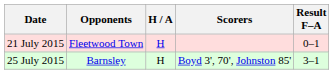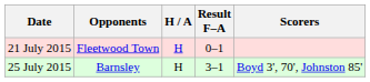columns swapped: Result F–A <-> Scorers
